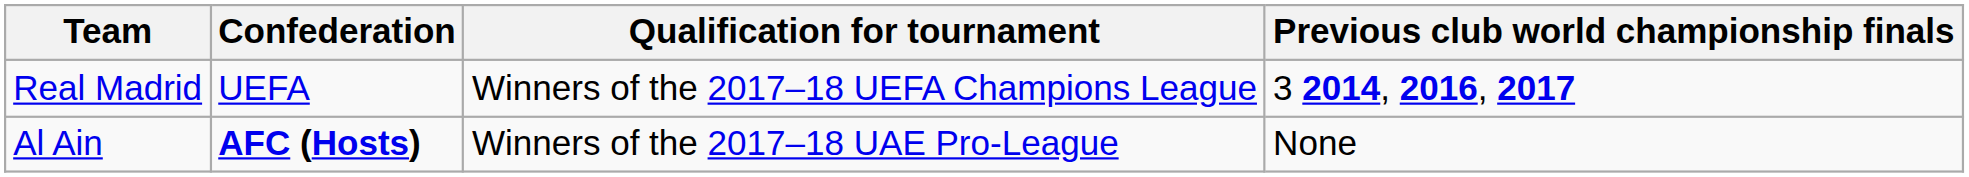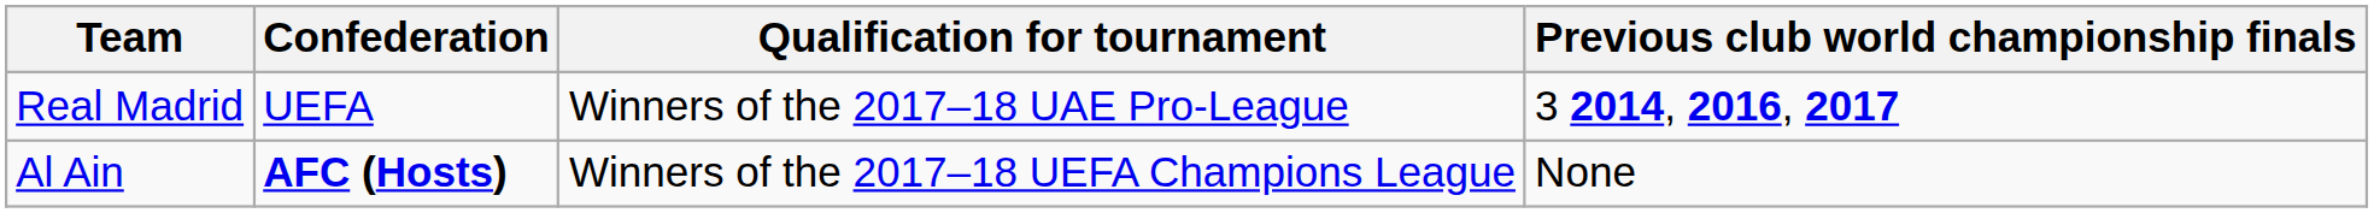Real Madrid | Qualification for tournament: Winners of the 2017–18 UEFA Champions League -> Winners of the 2017–18 UAE Pro-League
Al Ain | Qualification for tournament: Winners of the 2017–18 UAE Pro-League -> Winners of the 2017–18 UEFA Champions League
